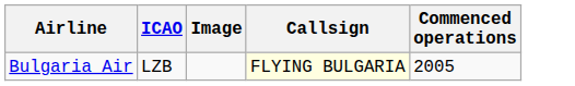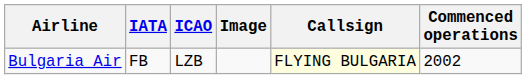+ column: IATA | FB
Bulgaria Air | Commenced operations: 2005 -> 2002
